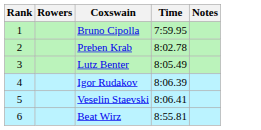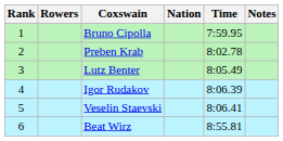+ column: Nation
